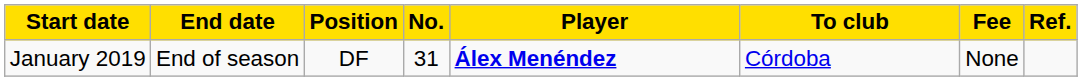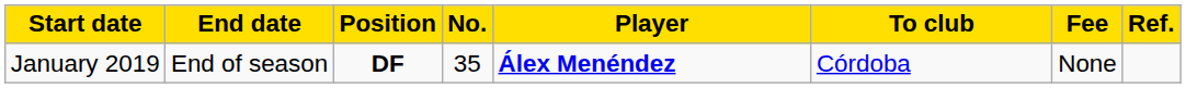January 2019 | Position: normal -> bold
January 2019 | No.: 31 -> 35
